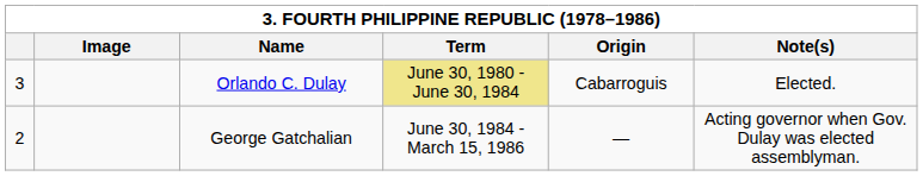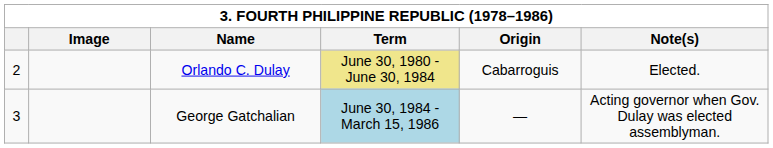Orlando C. Dulay | column 1: 3 -> 2
George Gatchalian | column 1: 2 -> 3
George Gatchalian | Term: no background -> lightblue background
